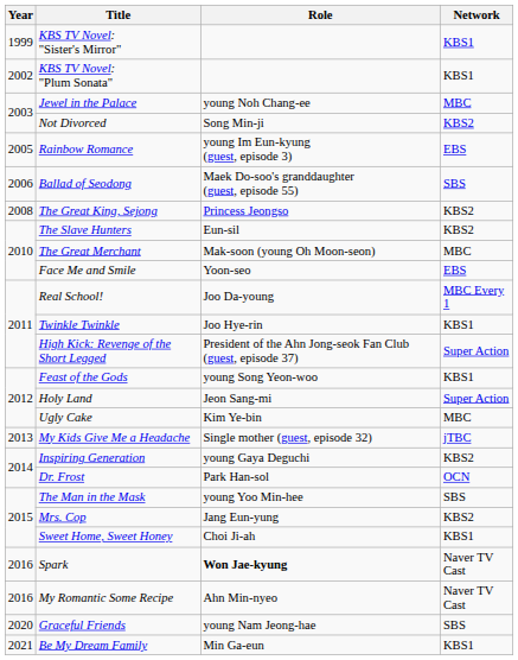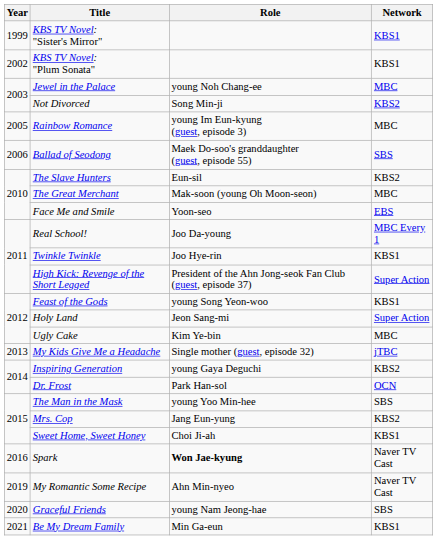Rainbow Romance | Network: EBS -> MBC
- row: 2008 | The Great King, Sejong | Princess Jeongso | KBS2
My Romantic Some Recipe | Year: 2016 -> 2019
